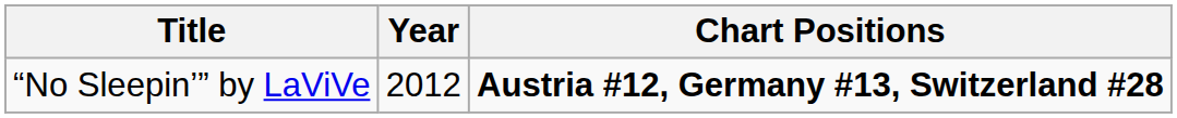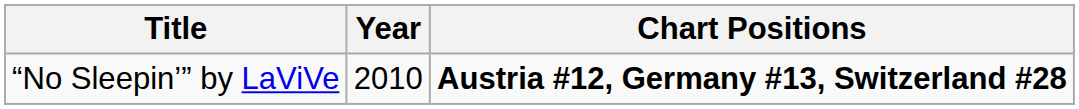“No Sleepin’” by LaViVe | Year: 2012 -> 2010
